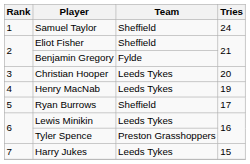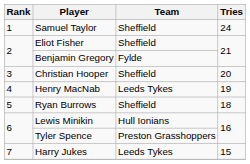Christian Hooper | Team: Leeds Tykes -> Sheffield
Ryan Burrows | Tries: 17 -> 18
Lewis Minikin | Team: Leeds Tykes -> Hull Ionians
